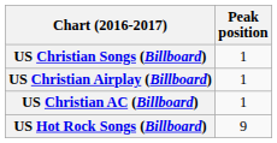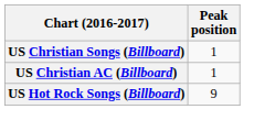- row: US Christian Airplay (Billboard) | 1
